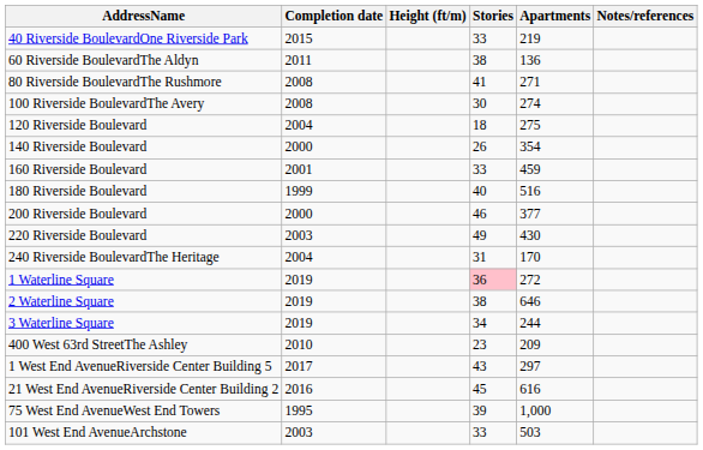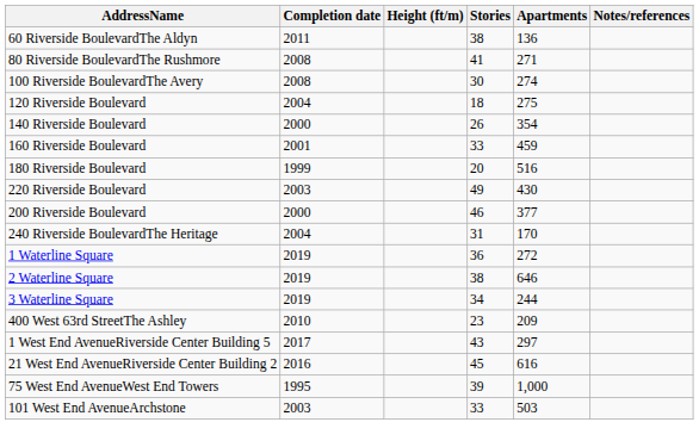- row: 40 Riverside BoulevardOne Riverside Park | 2015 | 33 | 219
180 Riverside Boulevard | Stories: 40 -> 20
rows swapped: 200 Riverside Boulevard <-> 220 Riverside Boulevard
1 Waterline Square | Stories: pink background -> no background
